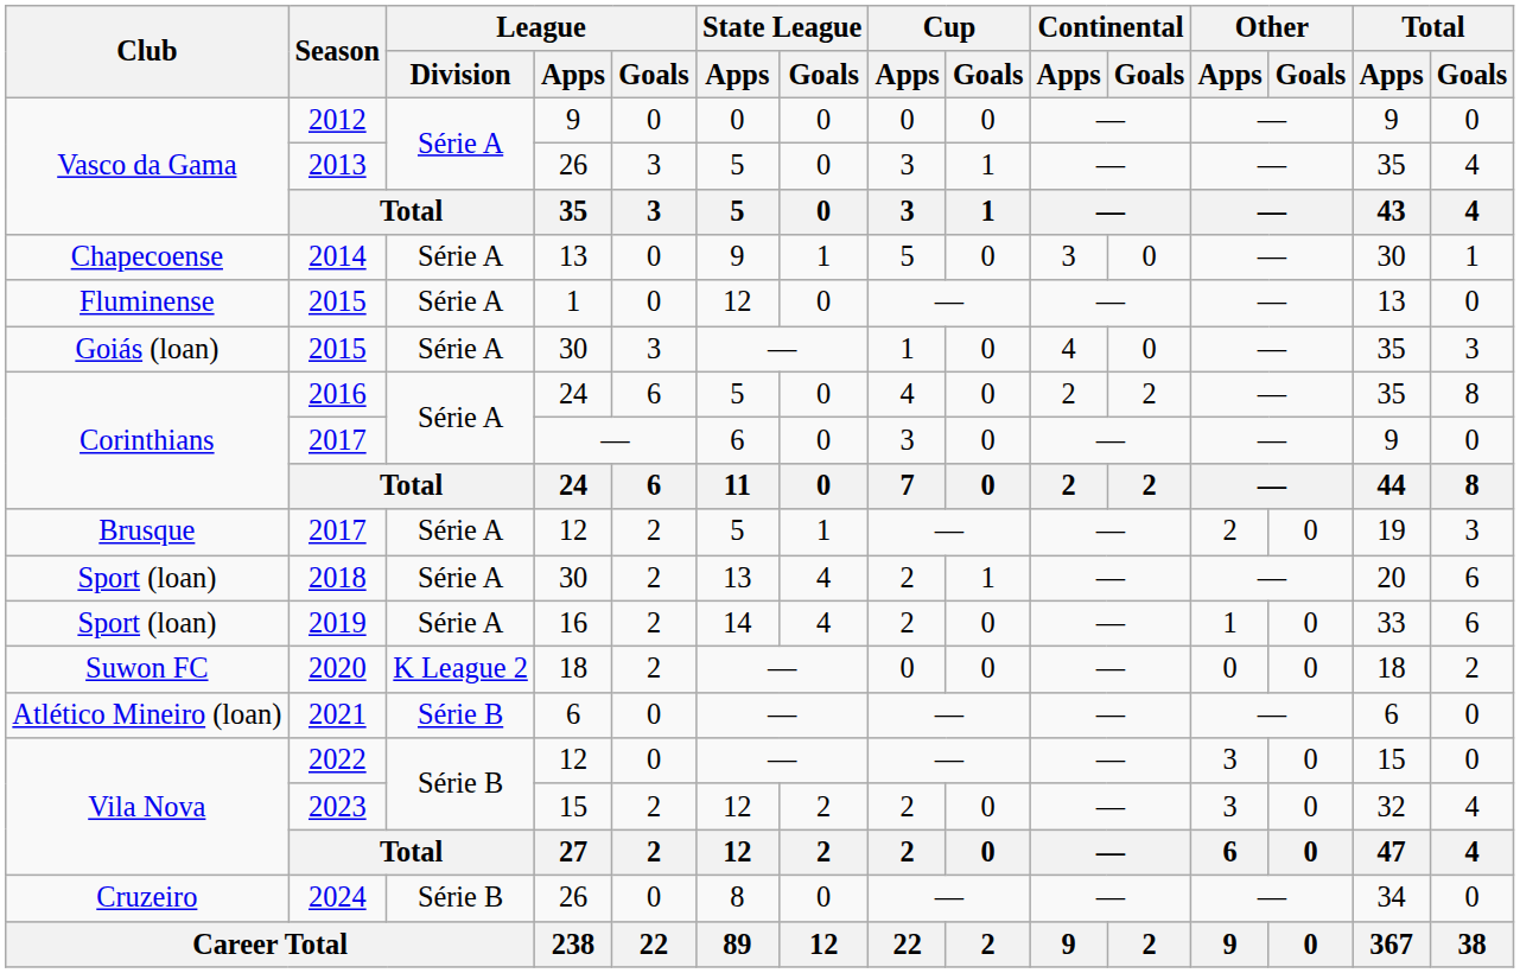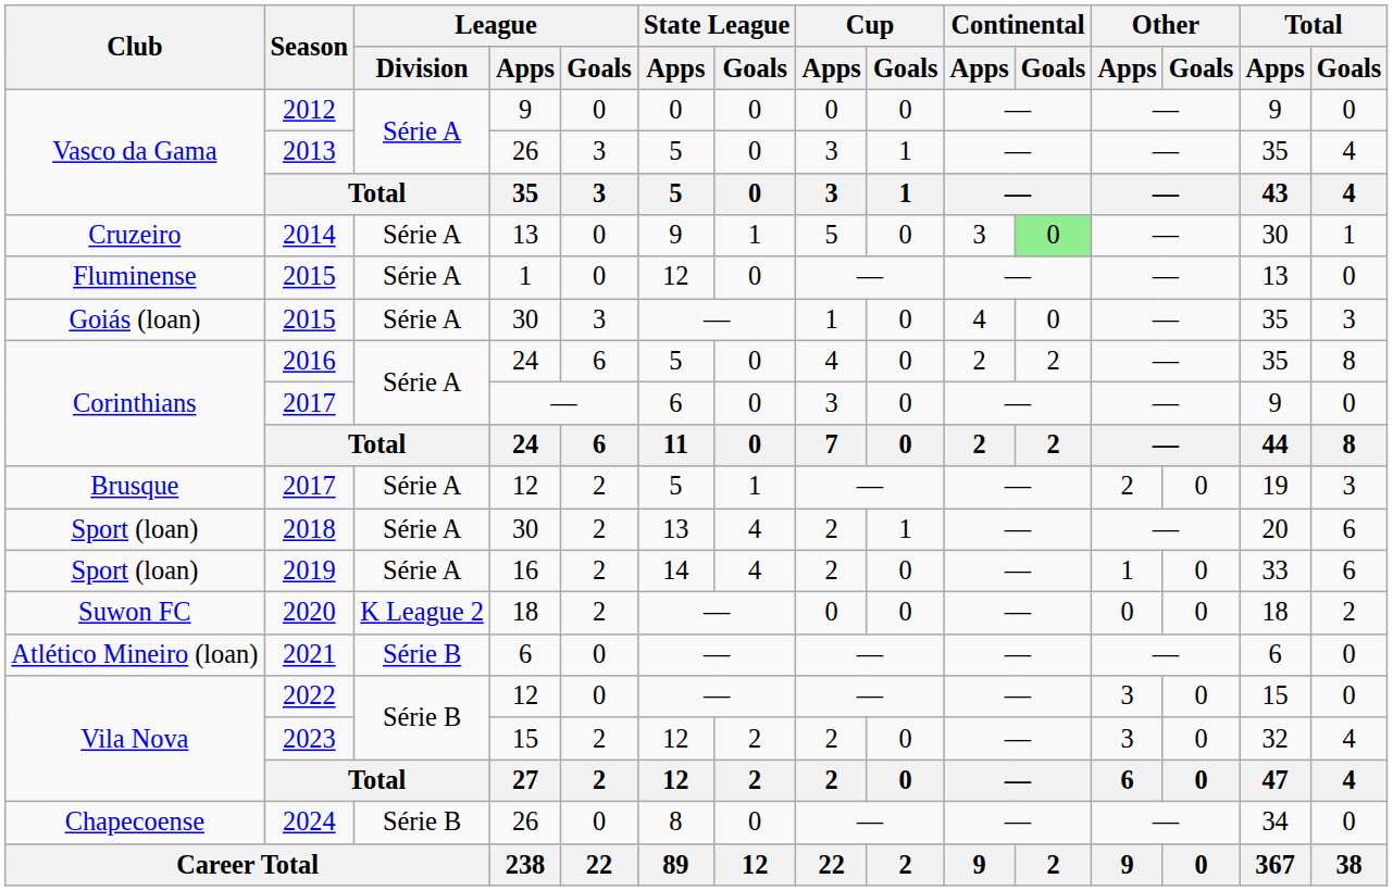2014 | Club: Chapecoense -> Cruzeiro
2014 | Continental / Goals: no background -> lightgreen background
2024 | Club: Cruzeiro -> Chapecoense
